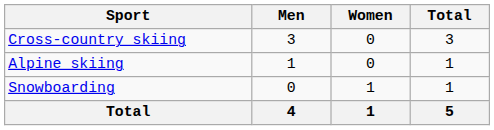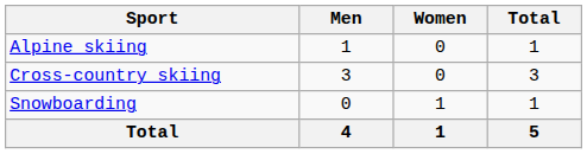rows swapped: Alpine skiing <-> Cross-country skiing
